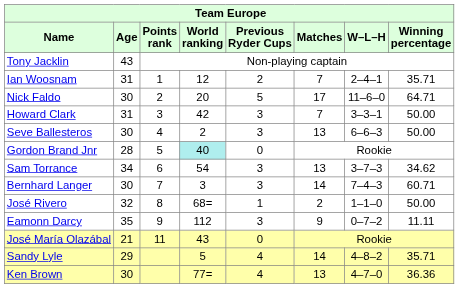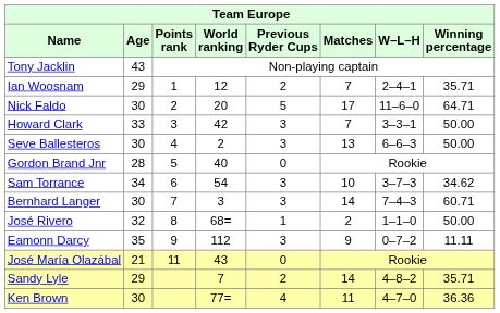Ian Woosnam | Age: 31 -> 29
Howard Clark | Age: 31 -> 33
Gordon Brand Jnr | World ranking: paleturquoise background -> no background
Sam Torrance | Matches: 13 -> 10
Sandy Lyle | World ranking: 5 -> 7
Sandy Lyle | Previous Ryder Cups: 4 -> 2
Ken Brown | Matches: 13 -> 11
